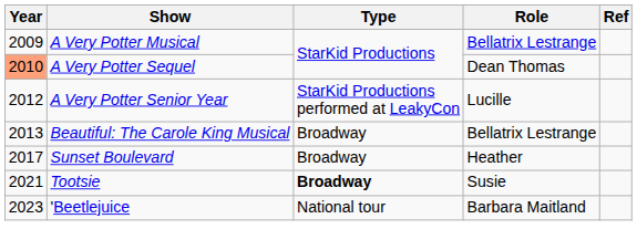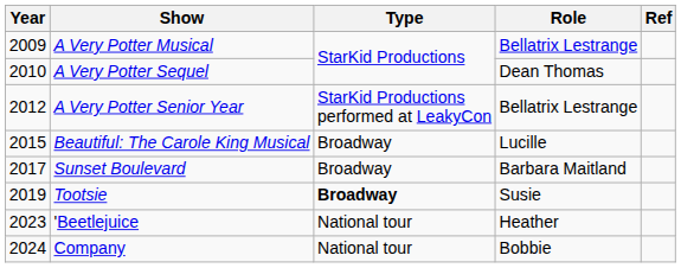A Very Potter Sequel | Year: lightsalmon background -> no background
A Very Potter Senior Year | Role: Lucille -> Bellatrix Lestrange
Beautiful: The Carole King Musical | Year: 2013 -> 2015
Beautiful: The Carole King Musical | Role: Bellatrix Lestrange -> Lucille
Sunset Boulevard | Role: Heather -> Barbara Maitland
Tootsie | Year: 2021 -> 2019
'Beetlejuice | Role: Barbara Maitland -> Heather
+ row: 2024 | Company | National tour | Bobbie
